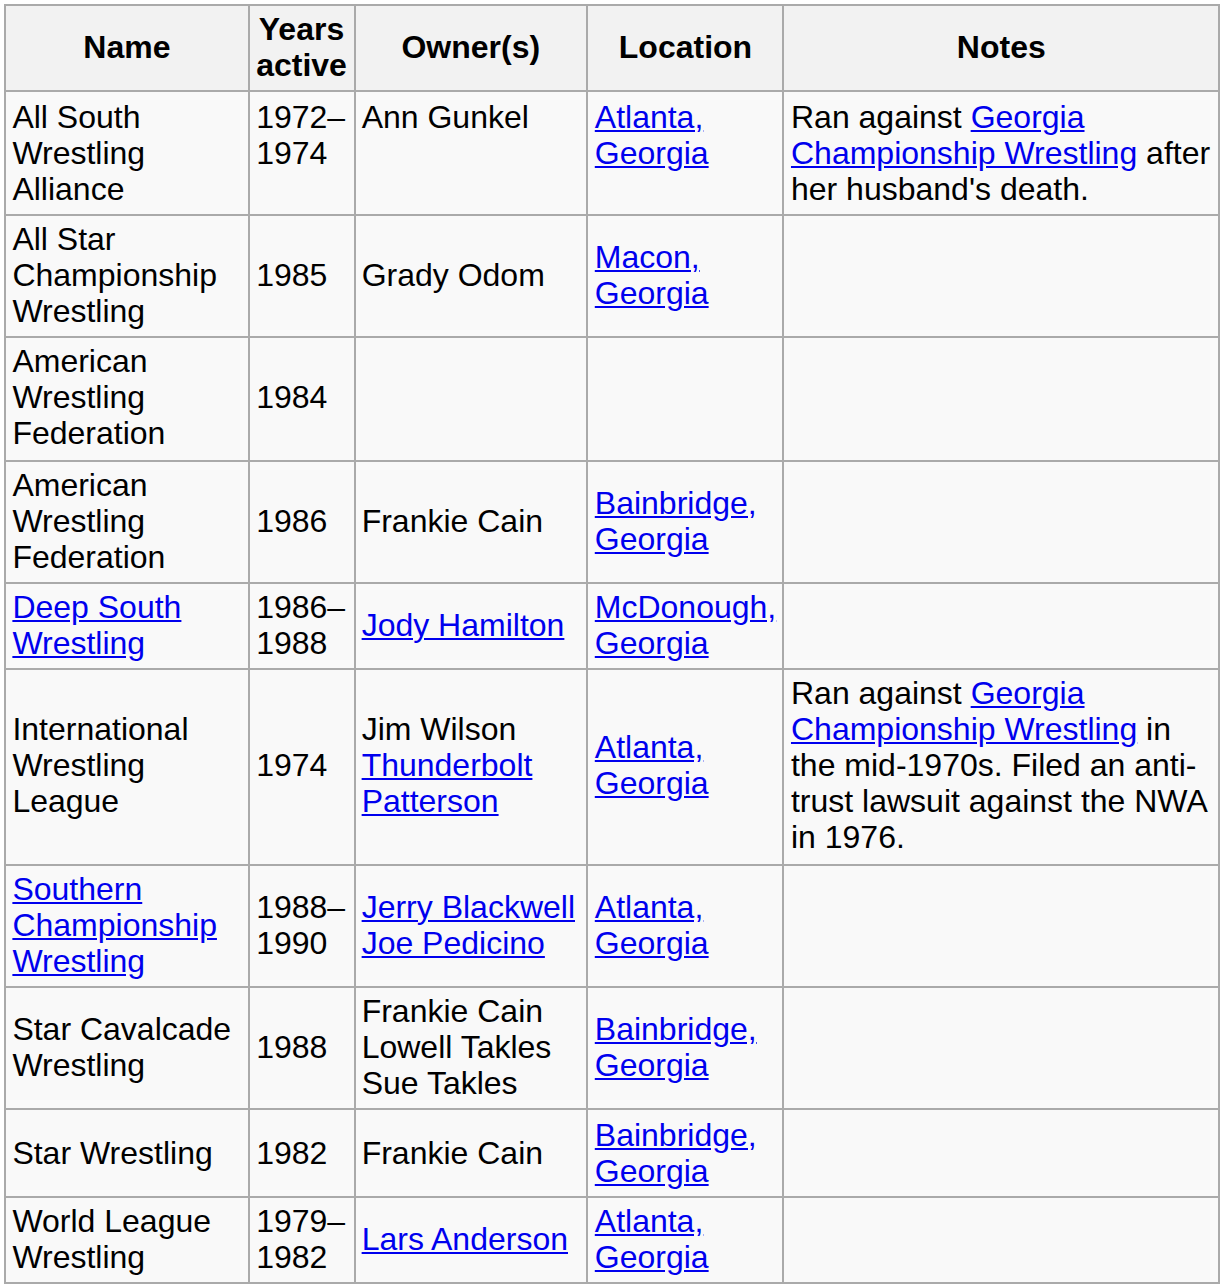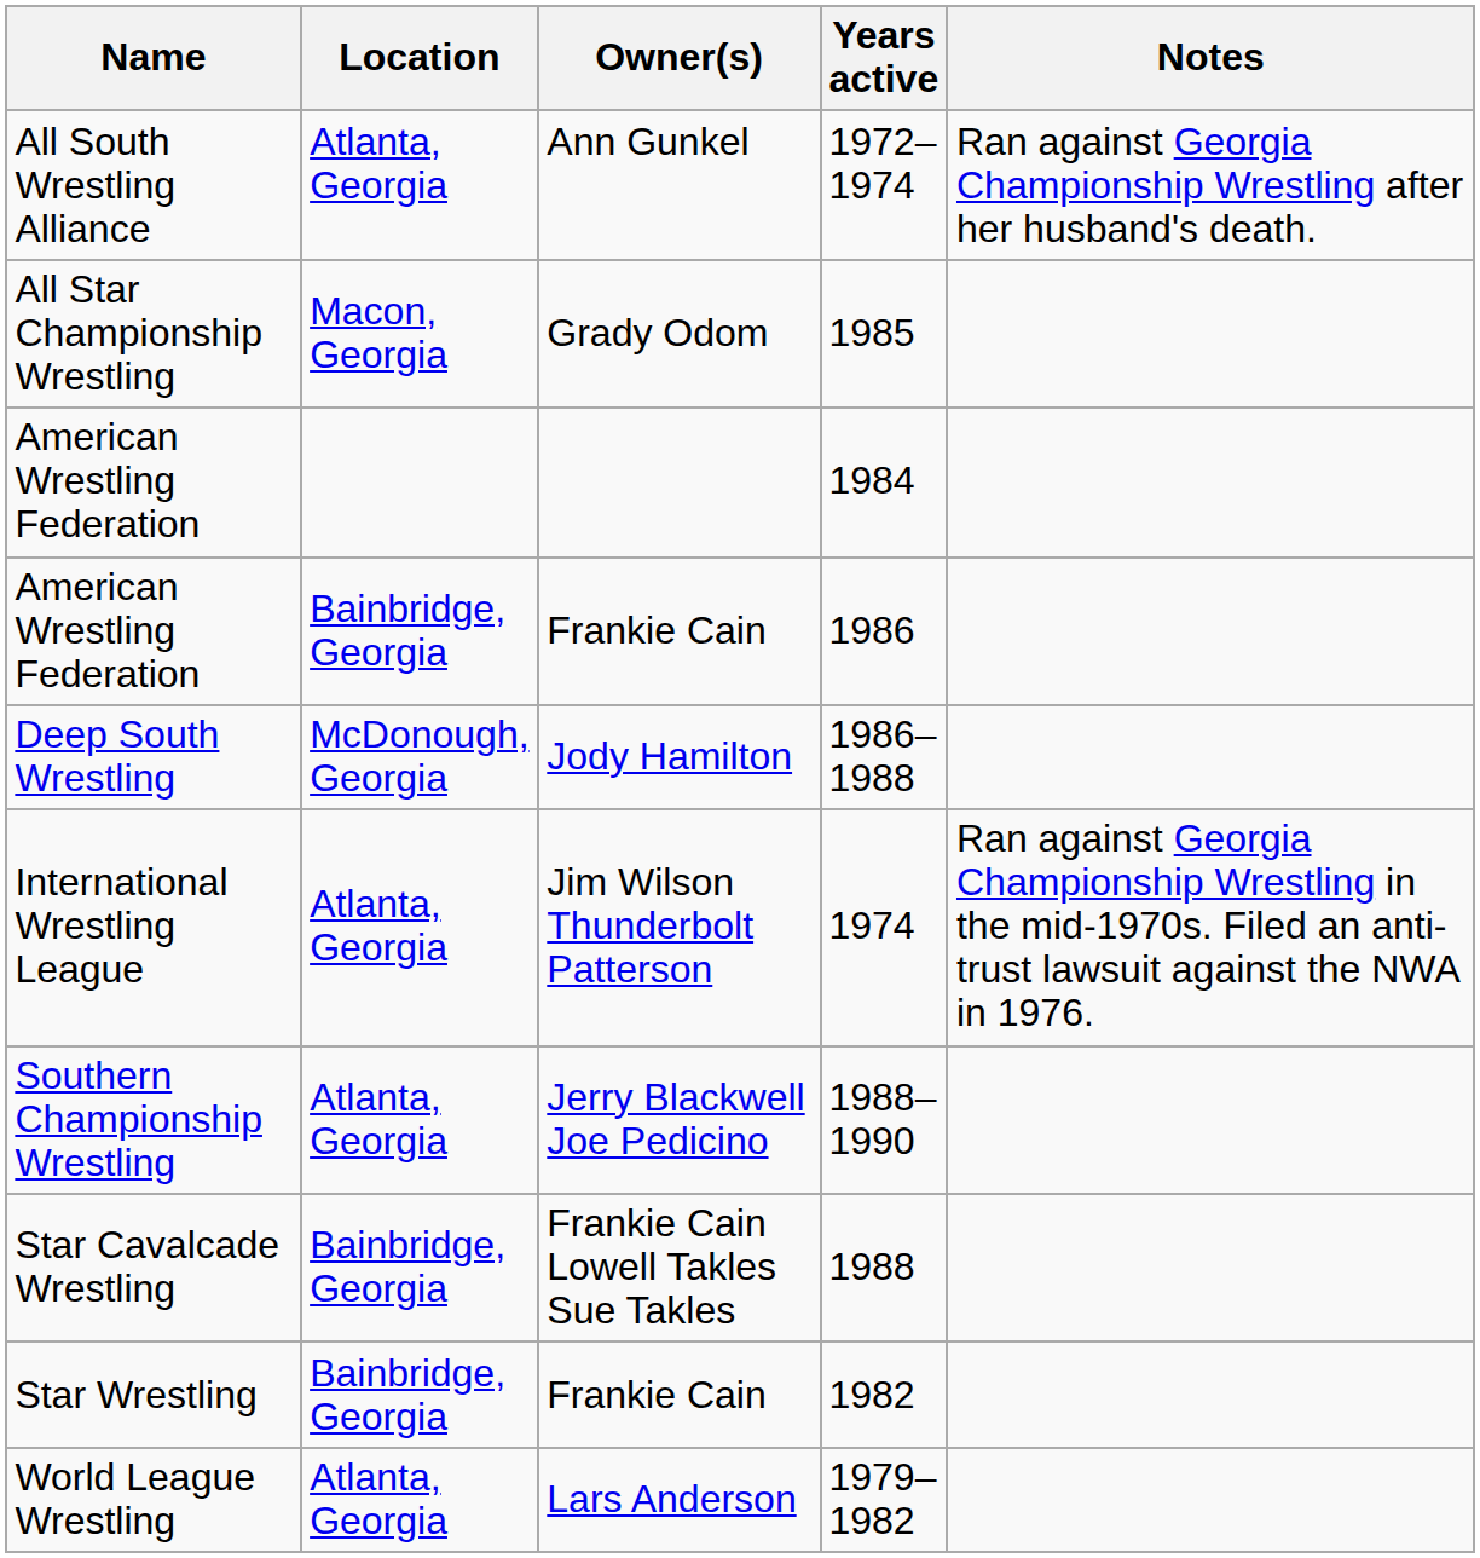columns swapped: Location <-> Years active
